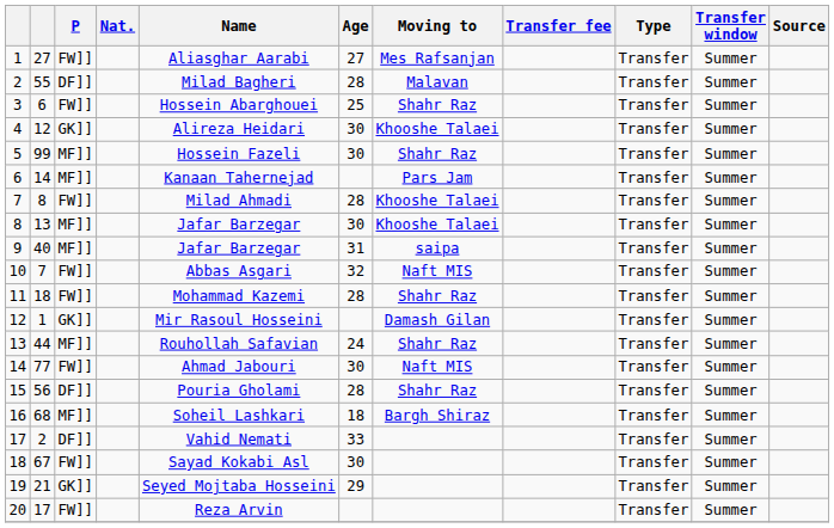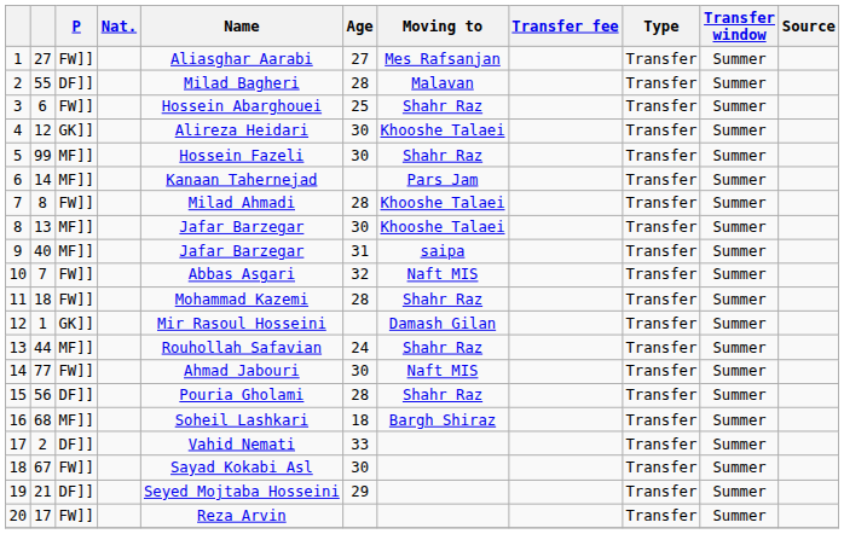19 | P: GK]] -> DF]]
